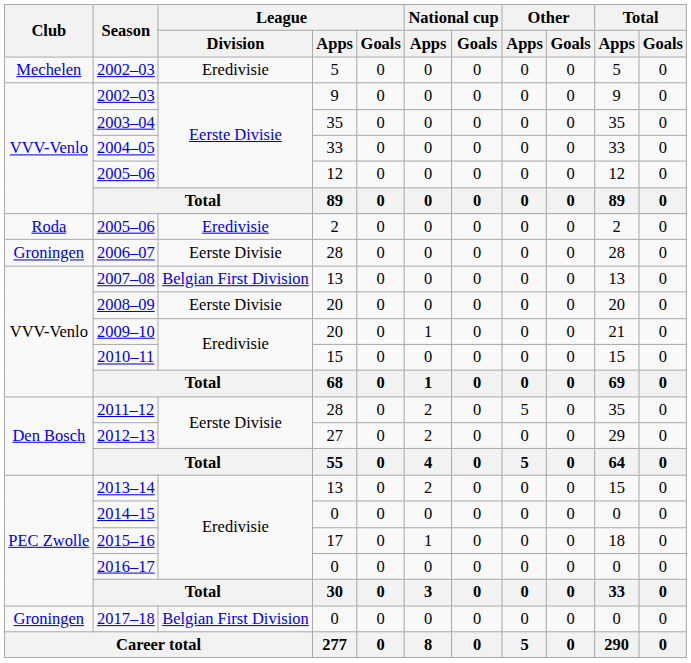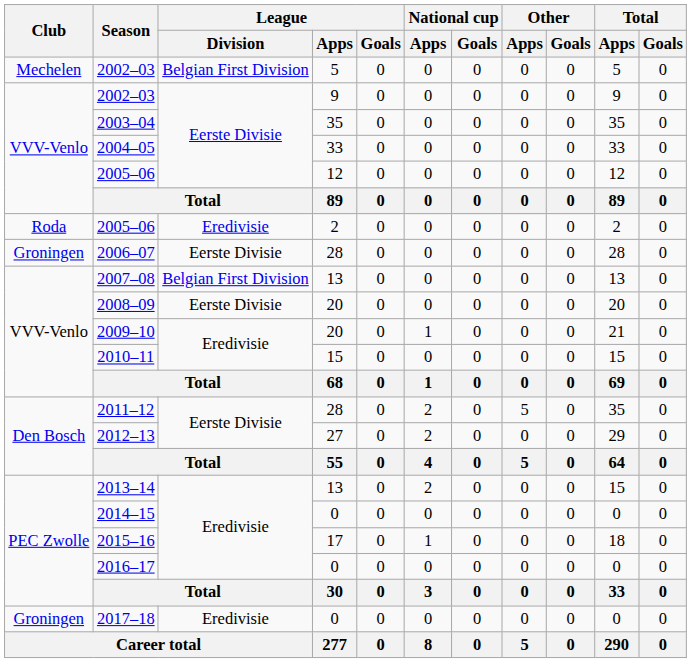2002–03 / 5 | League / Division: Eredivisie -> Belgian First Division
2017–18 | League / Division: Belgian First Division -> Eredivisie
